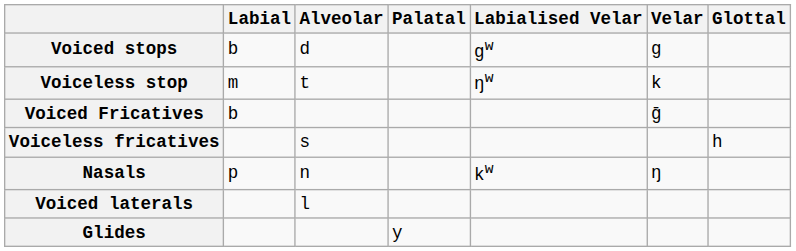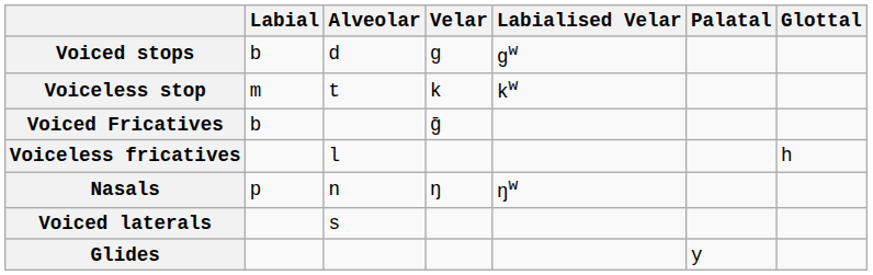columns swapped: Palatal <-> Velar
Voiceless stop | Labialised Velar: ŋw -> kw
Voiceless fricatives | Alveolar: s -> l
Nasals | Labialised Velar: kw -> ŋw
Voiced laterals | Alveolar: l -> s
